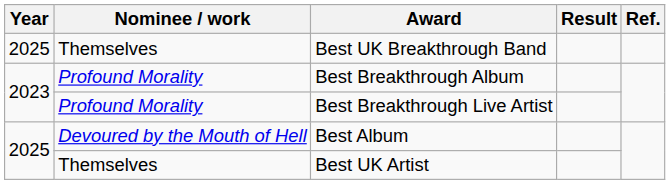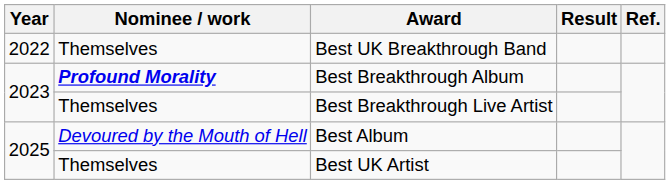Best UK Breakthrough Band | Year: 2025 -> 2022
Best Breakthrough Album | Nominee / work: normal -> bold
Best Breakthrough Live Artist | Nominee / work: Profound Morality -> Themselves
